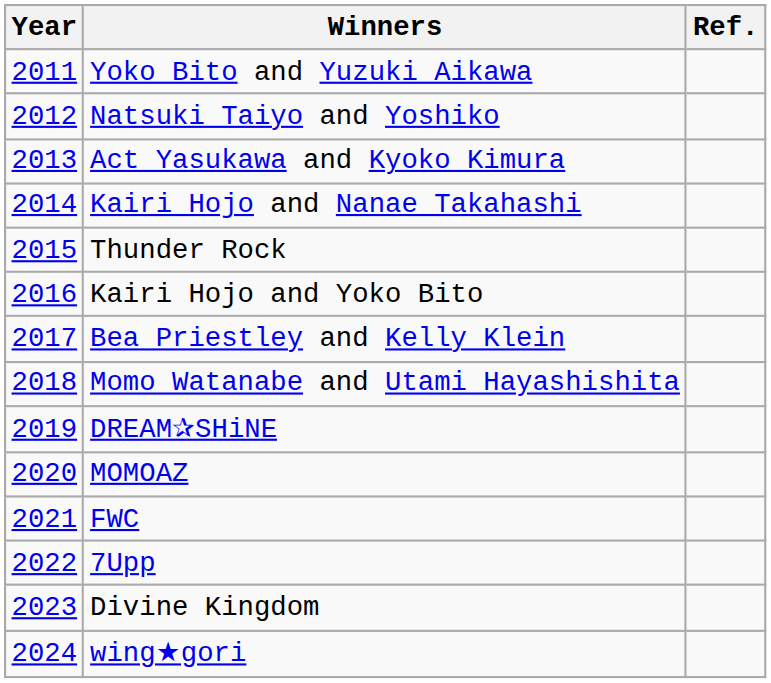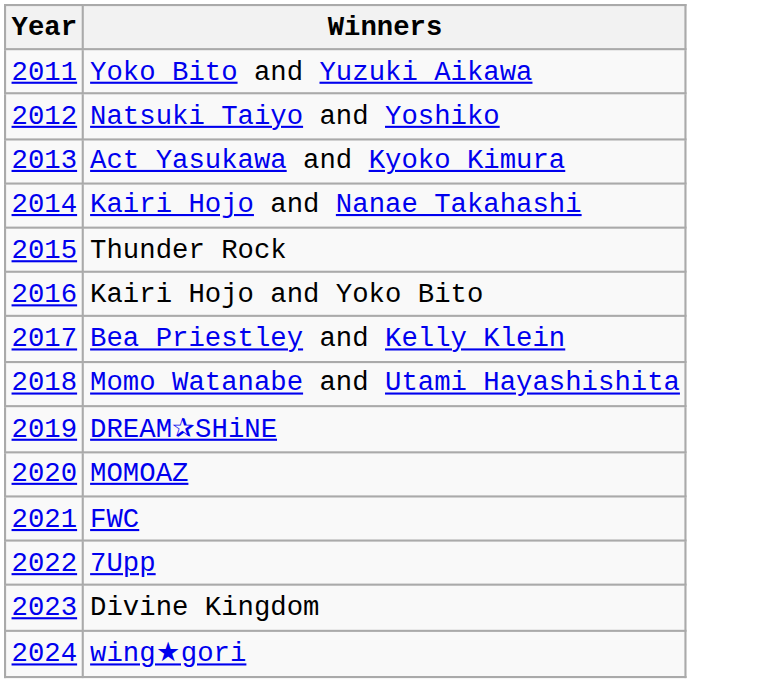- column: Ref.
